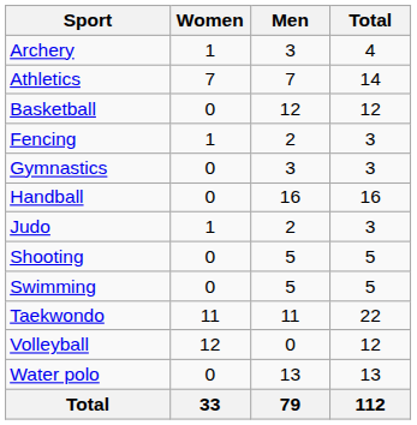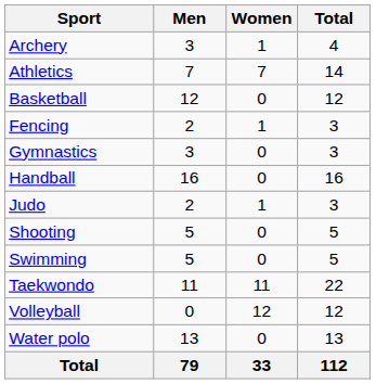columns swapped: Men <-> Women
